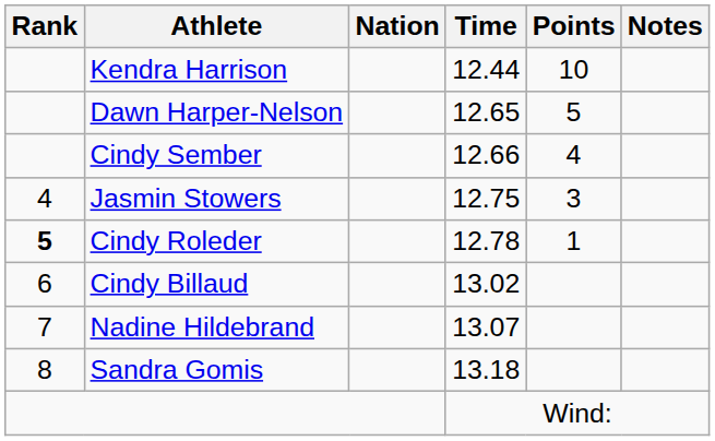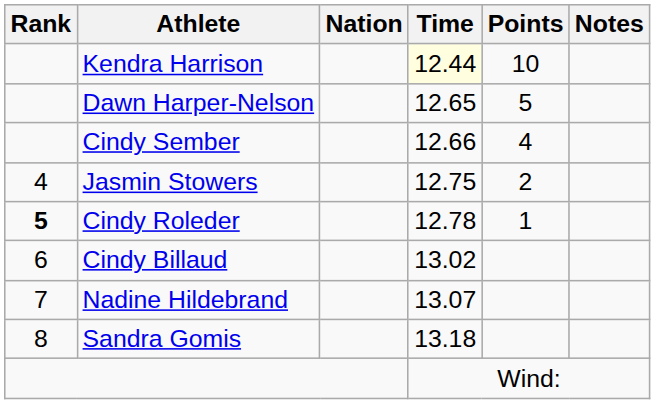Kendra Harrison | Time: no background -> lightyellow background
Jasmin Stowers | Points: 3 -> 2
